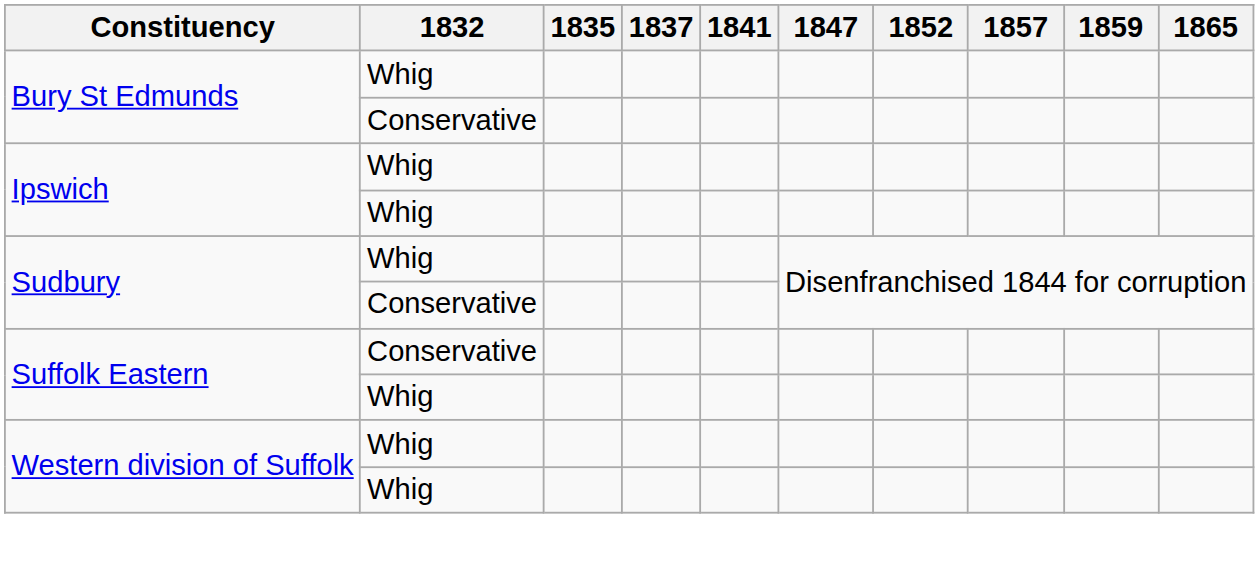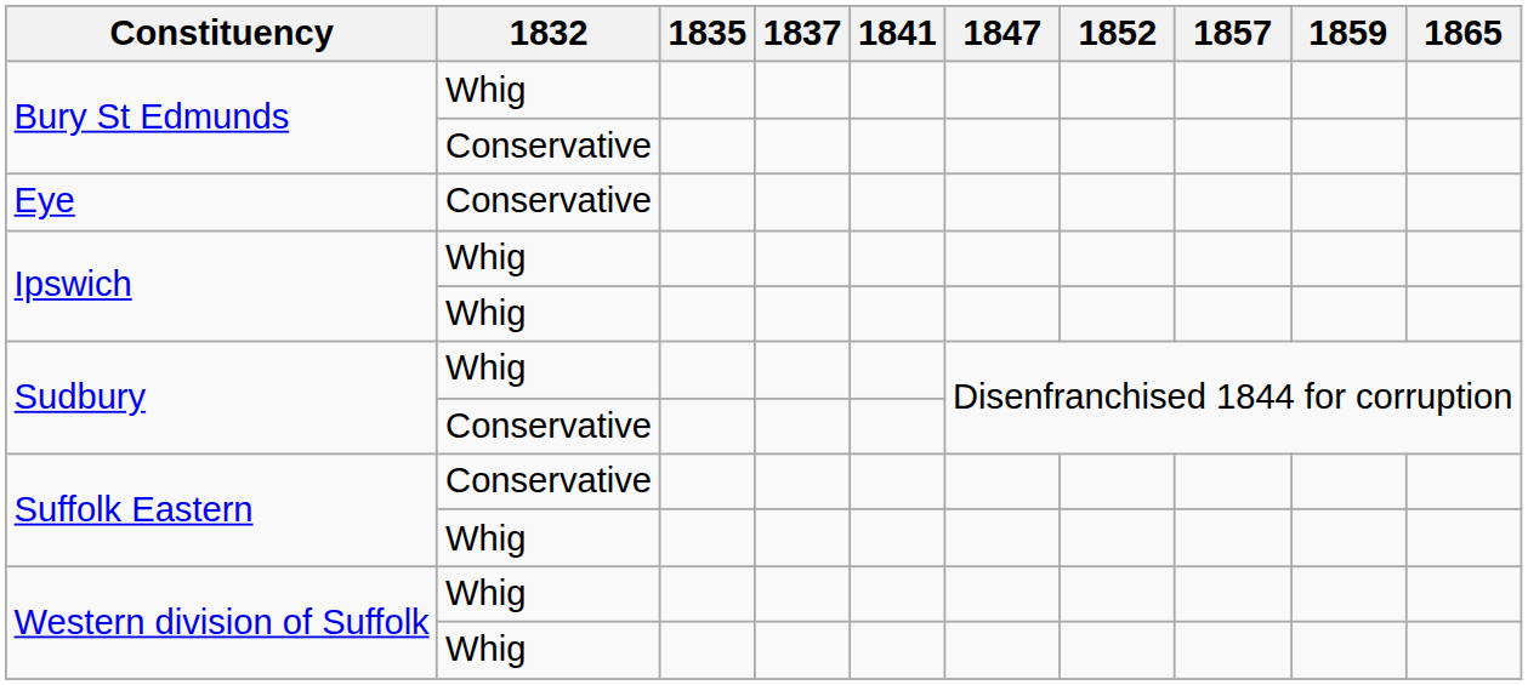+ row: Eye | Conservative
